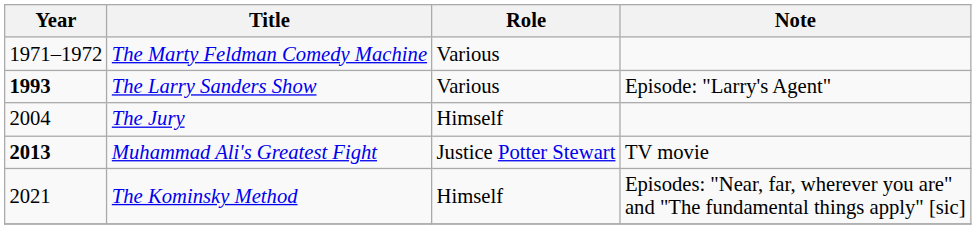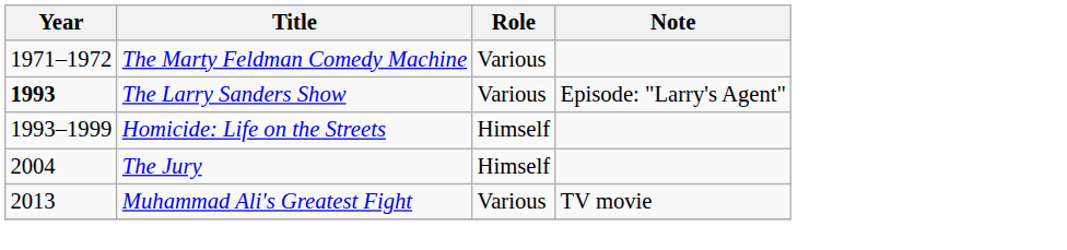+ row: 1993–1999 | Homicide: Life on the Streets | Himself
Muhammad Ali's Greatest Fight | Year: bold -> normal
Muhammad Ali's Greatest Fight | Role: Justice Potter Stewart -> Various
- row: 2021 | The Kominsky Method | Himself | Episodes: "Near, far, wherever you are" and "The fundamental things apply" [sic]
